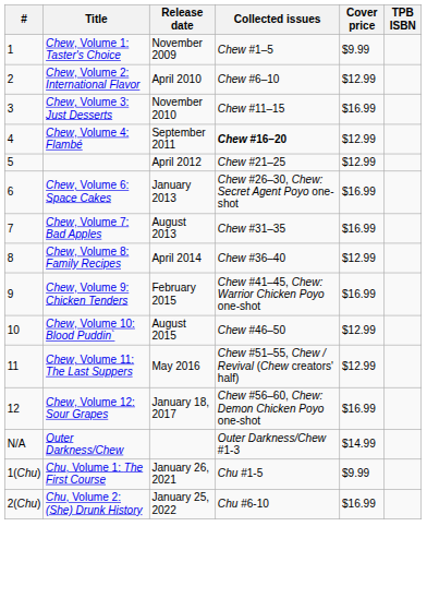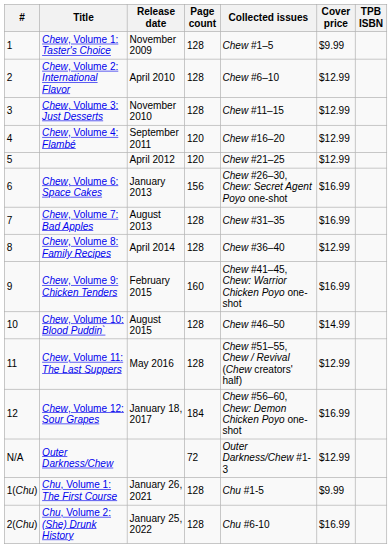+ column: Page count | 128 | 128 | 128 | 120 | 120 | 156 | 128 | 128 | 160 | 128 | 128 | 184 | 72 | 128 | 128
Chew, Volume 3: Just Desserts | Cover price: $16.99 -> $12.99
Chew, Volume 4: Flambé | Collected issues: bold -> normal
Chew, Volume 10: Blood Puddin` | Cover price: $12.99 -> $14.99
Outer Darkness/Chew | Cover price: $14.99 -> $12.99
